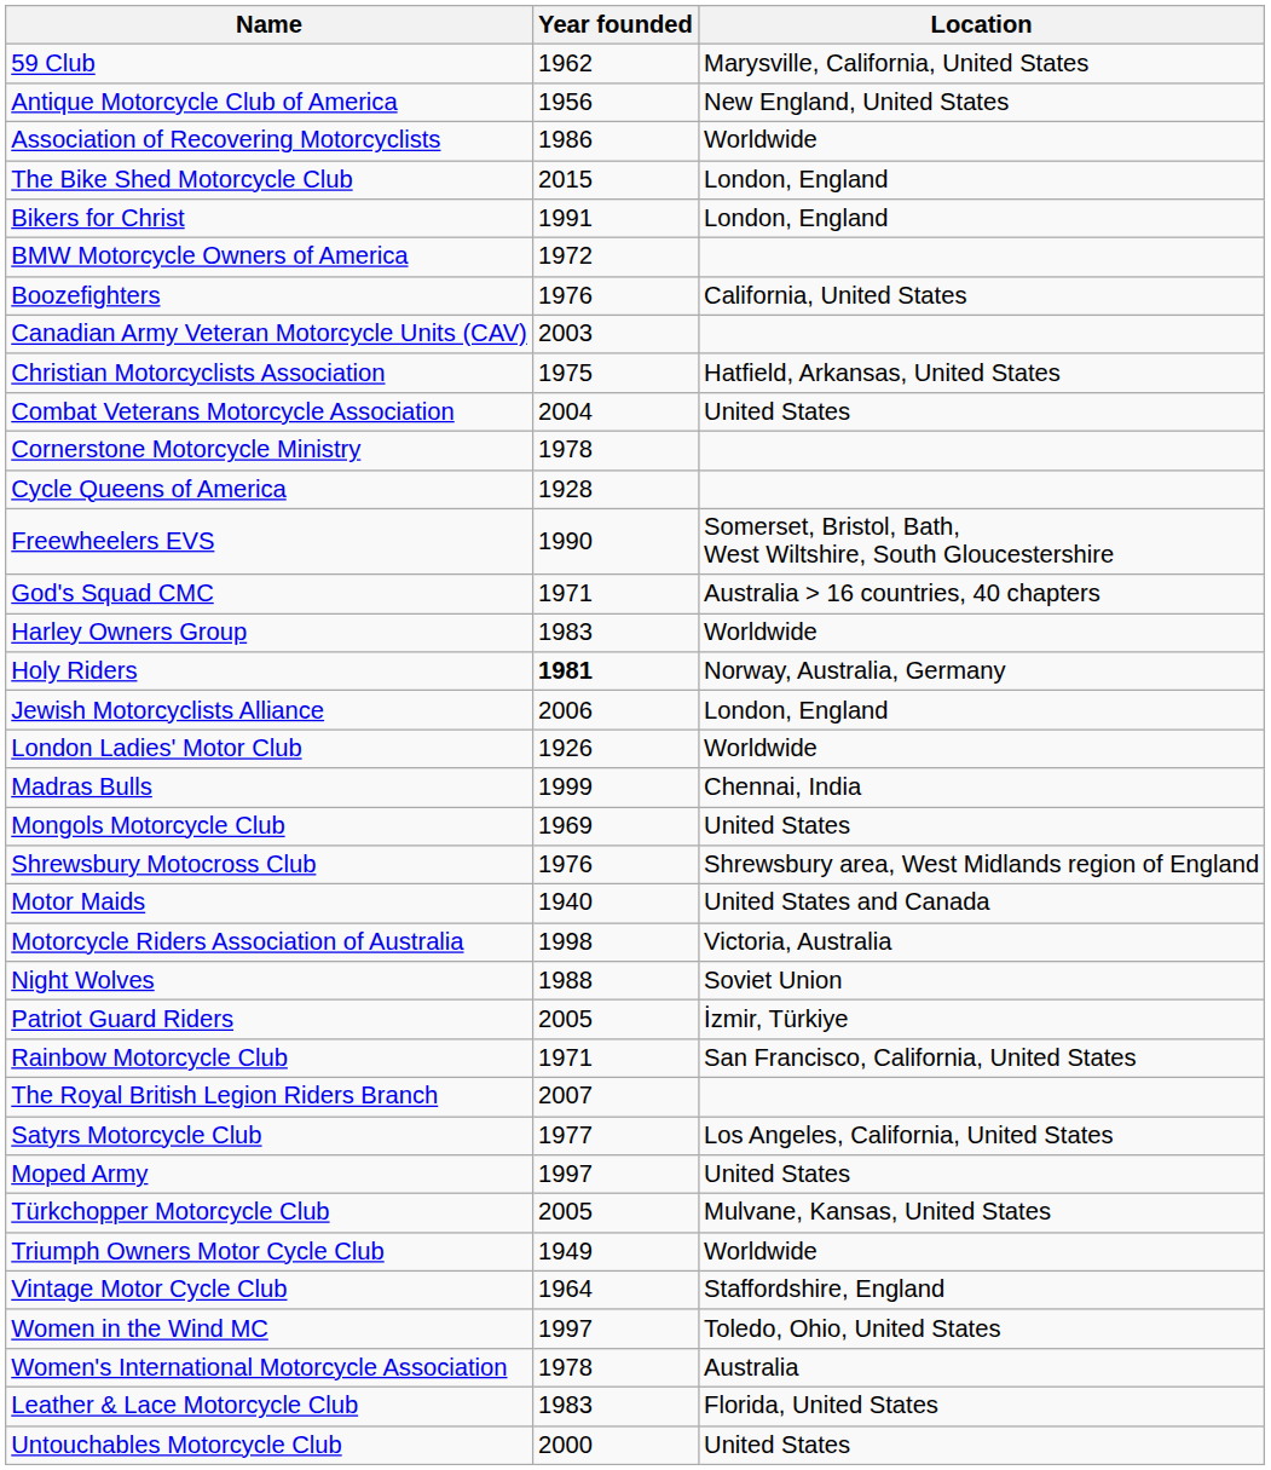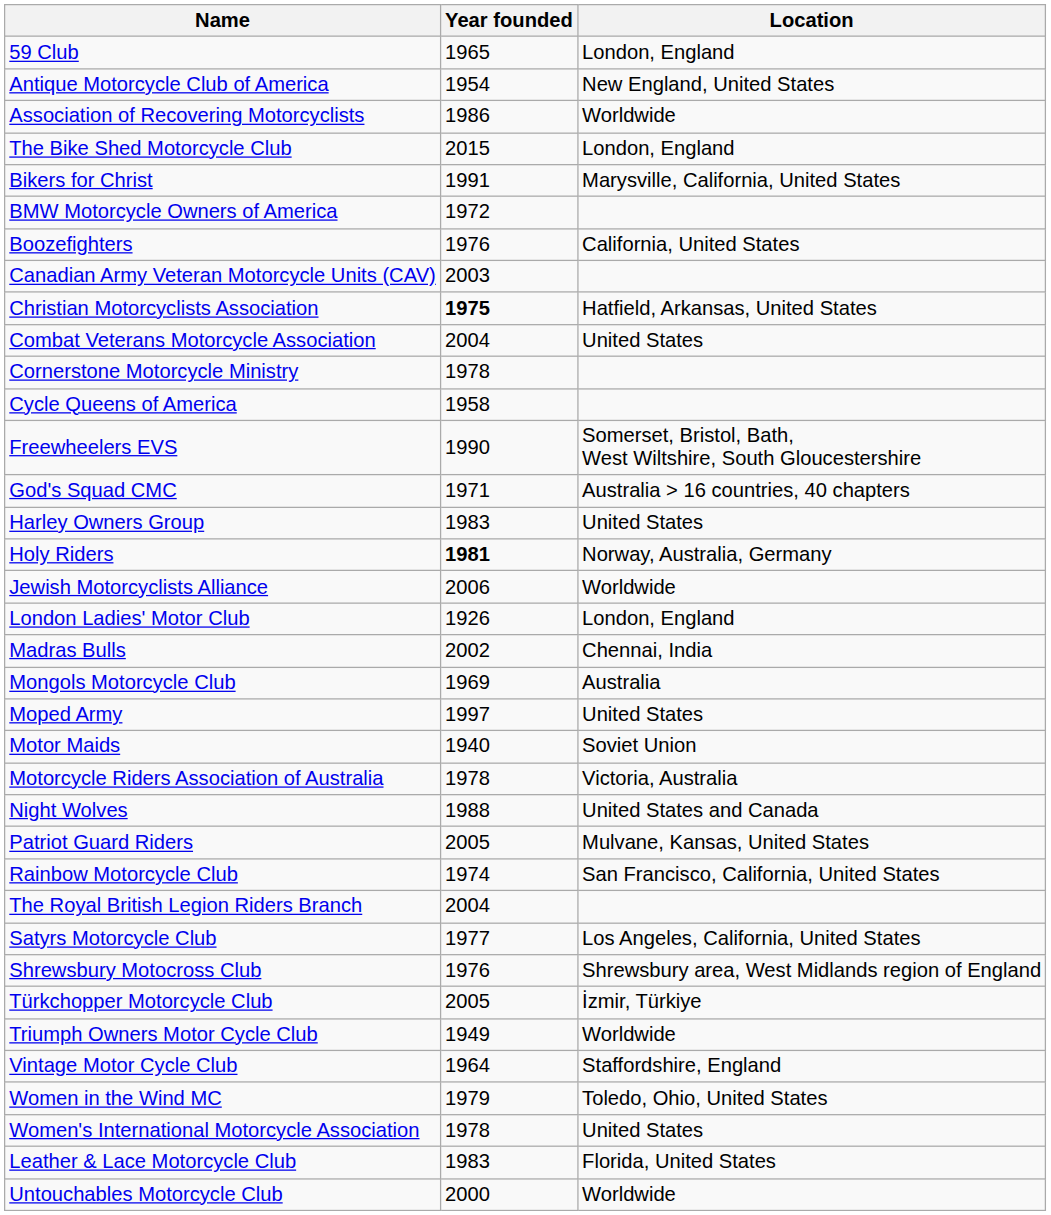59 Club | Year founded: 1962 -> 1965
59 Club | Location: Marysville, California, United States -> London, England
Antique Motorcycle Club of America | Year founded: 1956 -> 1954
Bikers for Christ | Location: London, England -> Marysville, California, United States
Christian Motorcyclists Association | Year founded: normal -> bold
Cycle Queens of America | Year founded: 1928 -> 1958
Harley Owners Group | Location: Worldwide -> United States
Jewish Motorcyclists Alliance | Location: London, England -> Worldwide
London Ladies' Motor Club | Location: Worldwide -> London, England
Madras Bulls | Year founded: 1999 -> 2002
Mongols Motorcycle Club | Location: United States -> Australia
rows swapped: Moped Army <-> Shrewsbury Motocross Club
Motor Maids | Location: United States and Canada -> Soviet Union
Motorcycle Riders Association of Australia | Year founded: 1998 -> 1978
Night Wolves | Location: Soviet Union -> United States and Canada
Patriot Guard Riders | Location: İzmir, Türkiye -> Mulvane, Kansas, United States
Rainbow Motorcycle Club | Year founded: 1971 -> 1974
The Royal British Legion Riders Branch | Year founded: 2007 -> 2004
Türkchopper Motorcycle Club | Location: Mulvane, Kansas, United States -> İzmir, Türkiye
Women in the Wind MC | Year founded: 1997 -> 1979
Women's International Motorcycle Association | Location: Australia -> United States
Untouchables Motorcycle Club | Location: United States -> Worldwide
